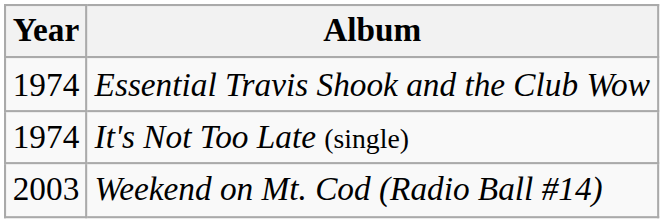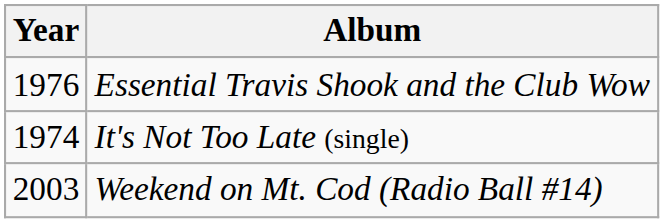Essential Travis Shook and the Club Wow | Year: 1974 -> 1976
